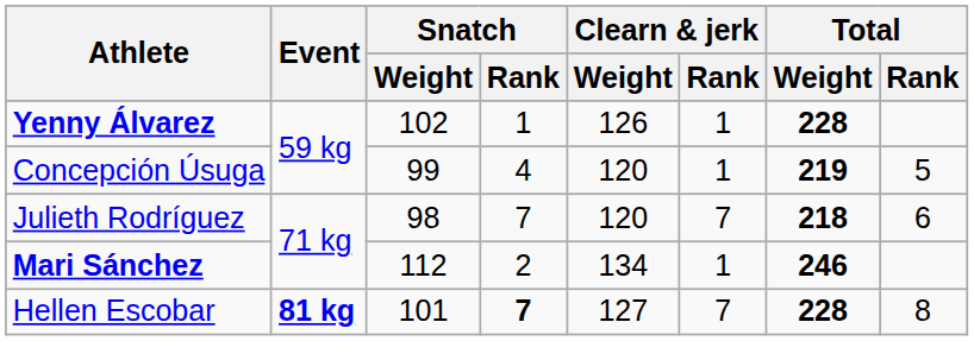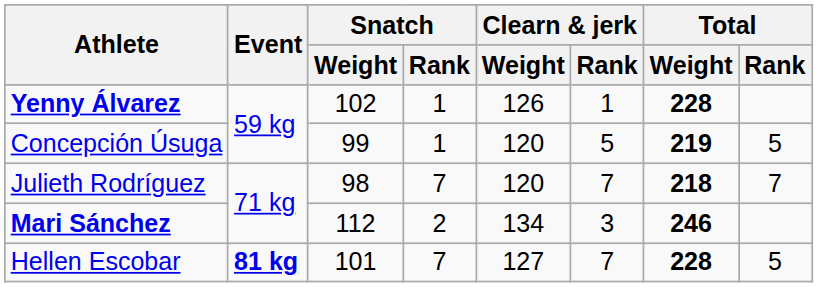Concepción Úsuga | Snatch / Rank: 4 -> 1
Concepción Úsuga | Clearn & jerk / Rank: 1 -> 5
Julieth Rodríguez | Total / Rank: 6 -> 7
Mari Sánchez | Clearn & jerk / Rank: 1 -> 3
Hellen Escobar | Snatch / Rank: bold -> normal
Hellen Escobar | Total / Rank: 8 -> 5
